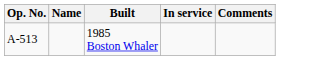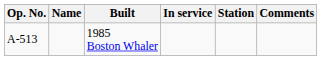+ column: Station
